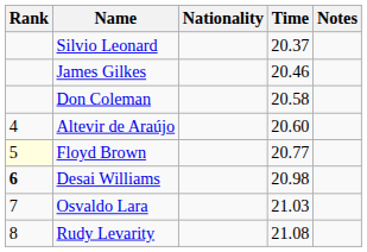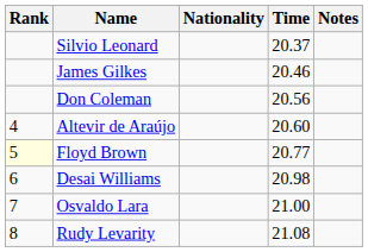Don Coleman | Time: 20.58 -> 20.56
Desai Williams | Rank: bold -> normal
Osvaldo Lara | Time: 21.03 -> 21.00
